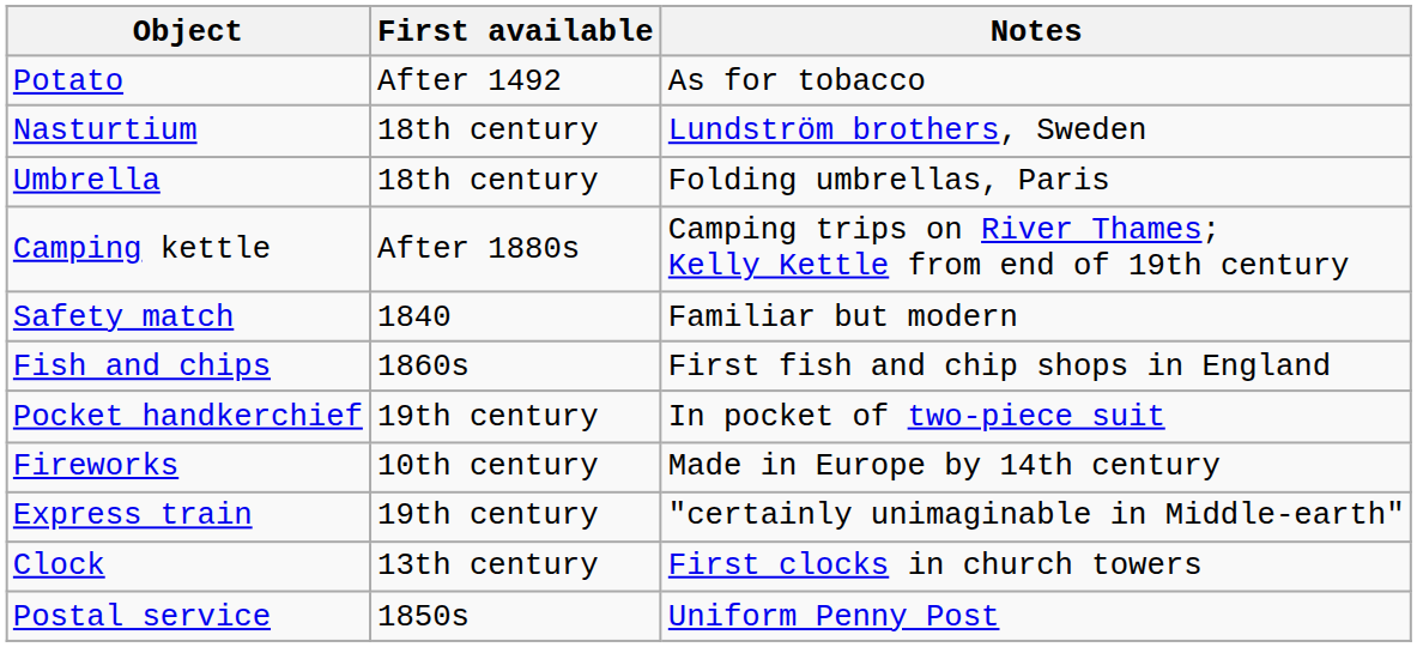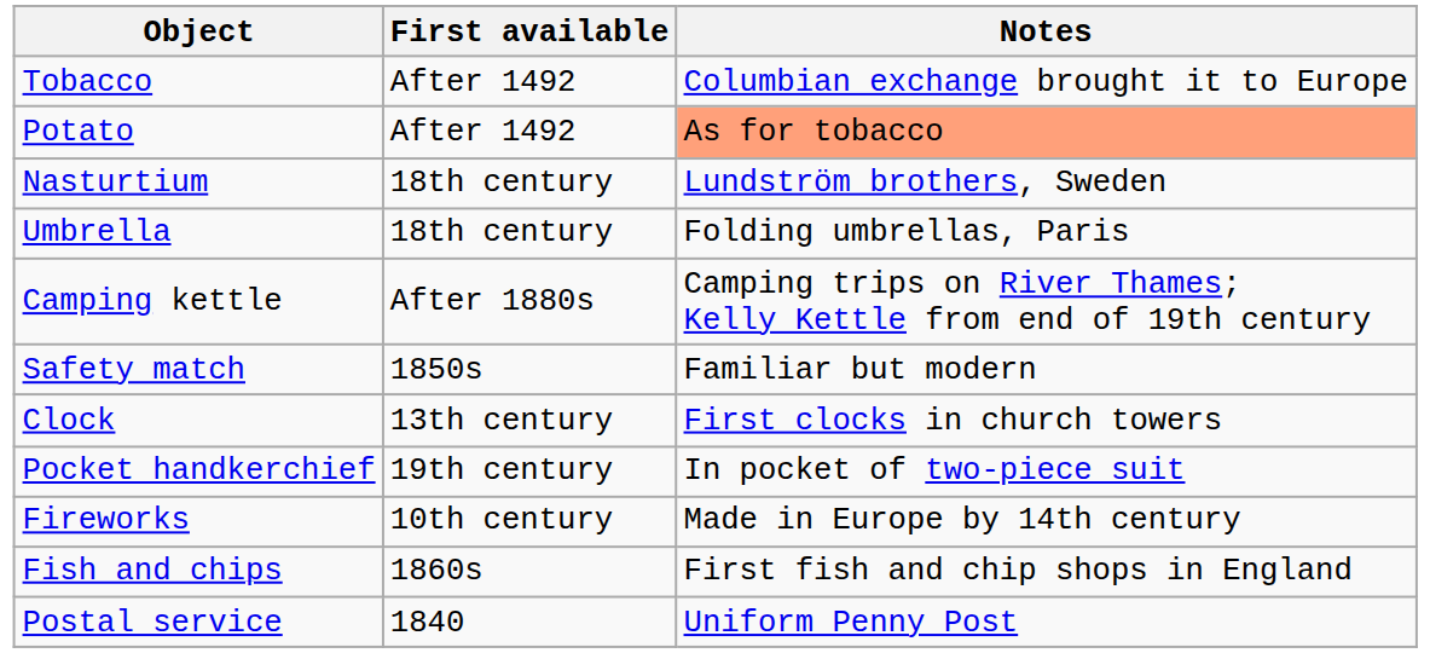+ row: Tobacco | After 1492 | Columbian exchange brought it to Europe
Potato | Notes: no background -> lightsalmon background
Safety match | First available: 1840 -> 1850s
rows swapped: Clock <-> Fish and chips
- row: Express train | 19th century | "certainly unimaginable in Middle-earth"
Postal service | First available: 1850s -> 1840
